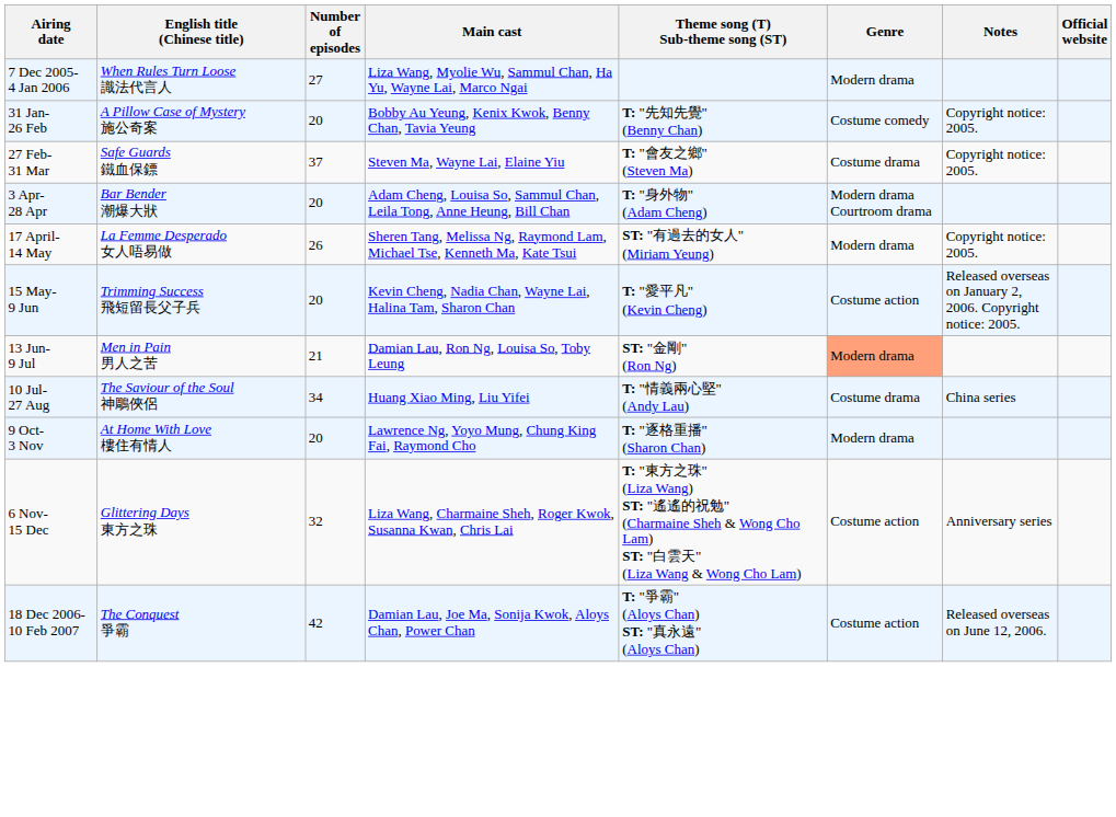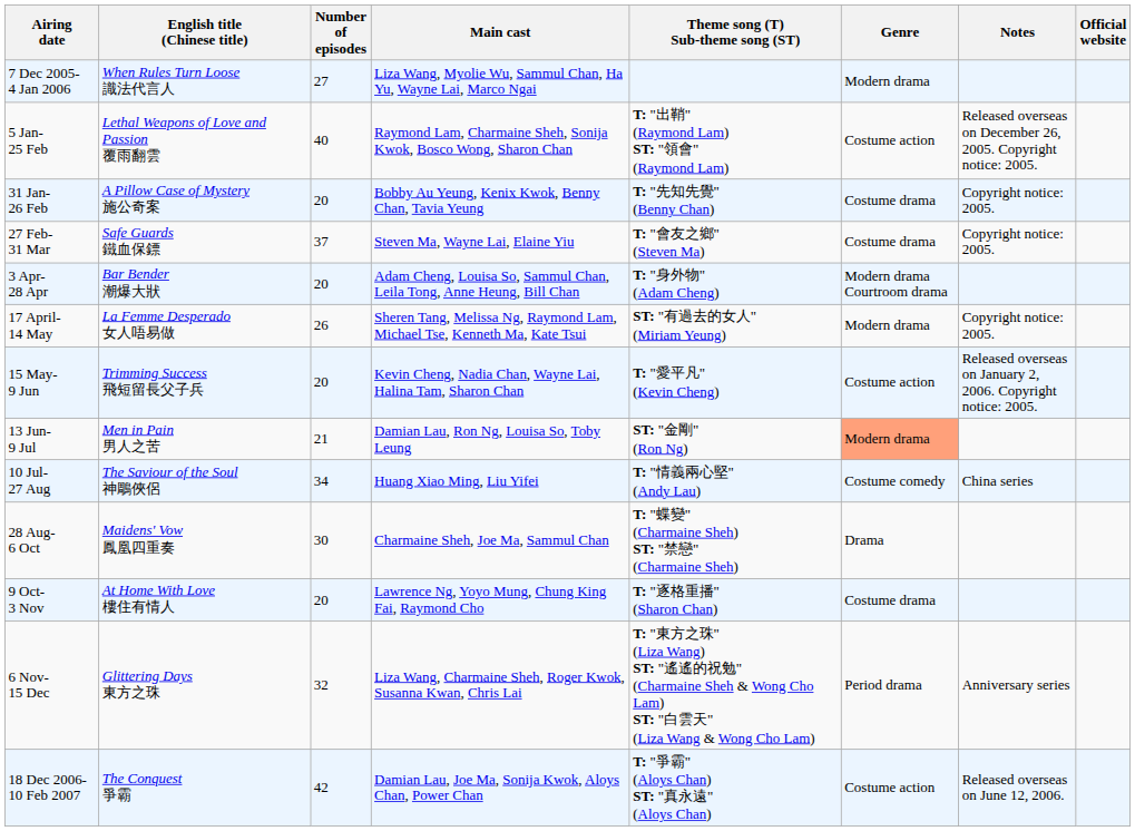+ row: 5 Jan- 25 Feb | Lethal Weapons of Love and Passion 覆雨翻雲 | 40 | Raymond Lam, Charmaine Sheh, Sonija Kwok, Bosco Wong, Sharon Chan | T: "出鞘" (Raymond Lam) ST: "領會" (Raymond Lam) | Costume action | Released overseas on December 26, 2005. Copyright notice: 2005.
31 Jan- 26 Feb | Genre: Costume comedy -> Costume drama
10 Jul- 27 Aug | Genre: Costume drama -> Costume comedy
+ row: 28 Aug- 6 Oct | Maidens' Vow 鳳凰四重奏 | 30 | Charmaine Sheh, Joe Ma, Sammul Chan | T: "蝶變" (Charmaine Sheh) ST: "禁戀" (Charmaine Sheh) | Drama
9 Oct- 3 Nov | Genre: Modern drama -> Costume drama
6 Nov- 15 Dec | Genre: Costume action -> Period drama
